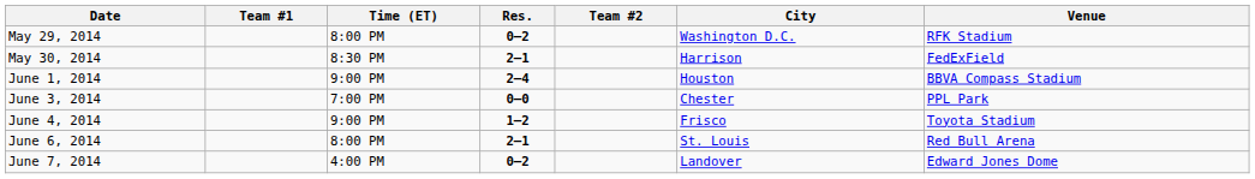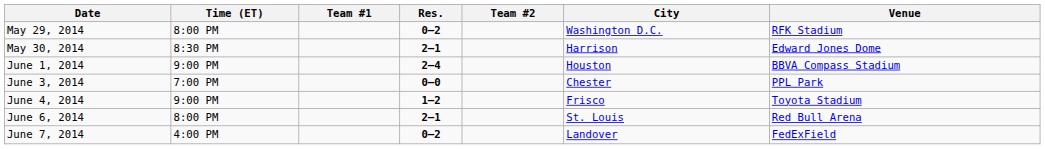columns swapped: Time (ET) <-> Team #1
May 30, 2014 | Venue: FedExField -> Edward Jones Dome
June 7, 2014 | Venue: Edward Jones Dome -> FedExField
